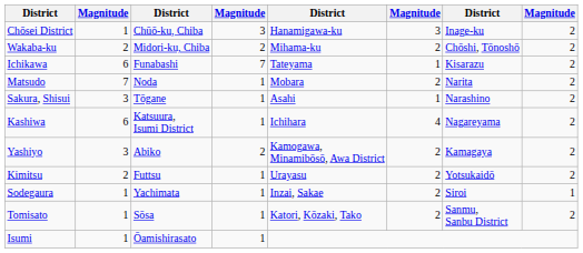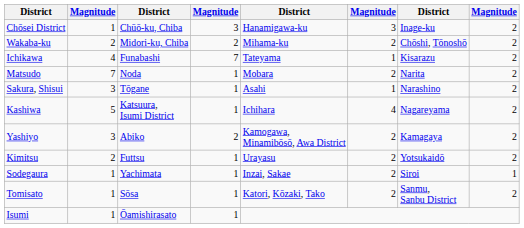Ichikawa | column 2: 6 -> 4
Kashiwa | column 2: 6 -> 5
